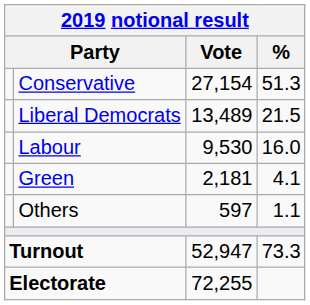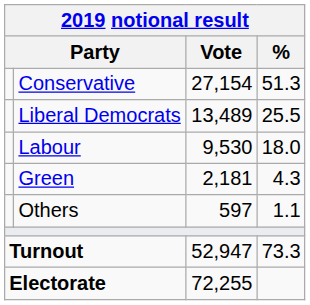Liberal Democrats | %: 21.5 -> 25.5
Labour | %: 16.0 -> 18.0
Green | %: 4.1 -> 4.3
